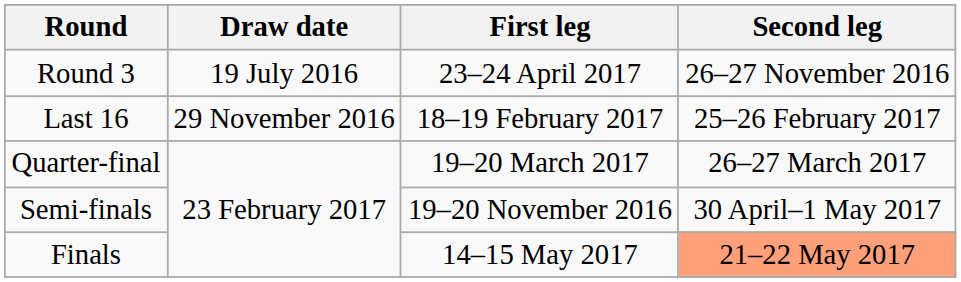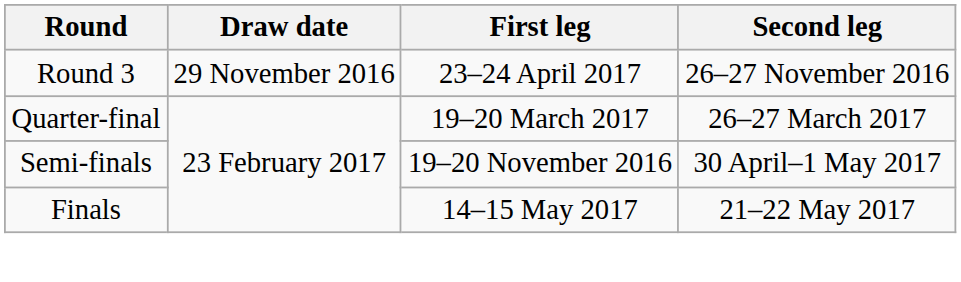Round 3 | Draw date: 19 July 2016 -> 29 November 2016
- row: Last 16 | 29 November 2016 | 18–19 February 2017 | 25–26 February 2017
Finals | Second leg: lightsalmon background -> no background
